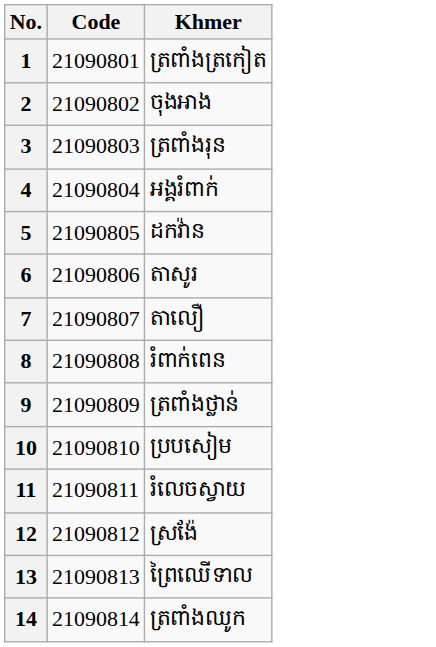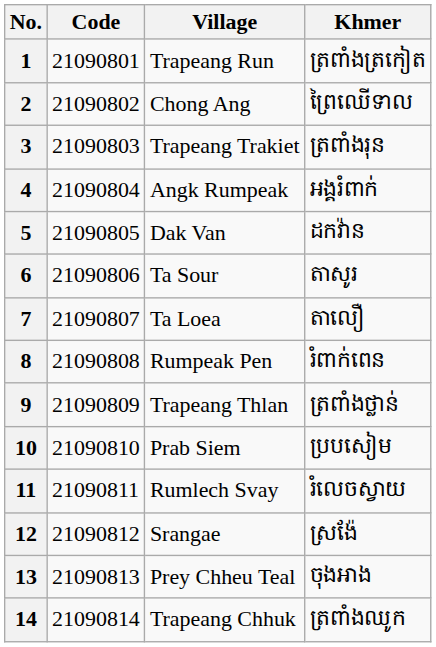+ column: Village | Trapeang Run | Chong Ang | Trapeang Trakiet | Angk Rumpeak | Dak Van | Ta Sour | Ta Loea | Rumpeak Pen | Trapeang Thlan | Prab Siem | Rumlech Svay | Srangae | Prey Chheu Teal | Trapeang Chhuk
2 | Khmer: ចុងអាង -> ព្រៃឈើទាល
13 | Khmer: ព្រៃឈើទាល -> ចុងអាង
